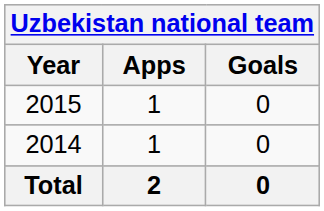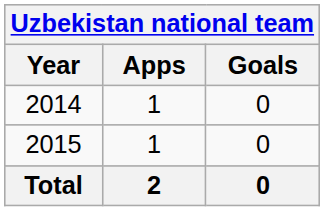rows swapped: 2014 <-> 2015
